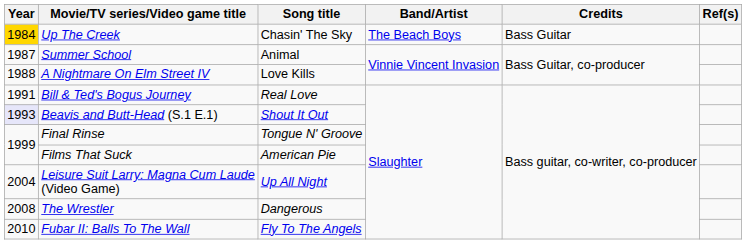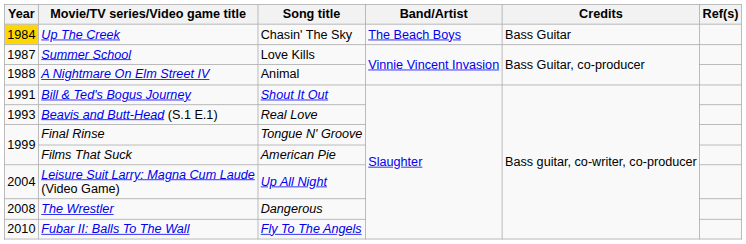Summer School | Song title: Animal -> Love Kills
A Nightmare On Elm Street IV | Song title: Love Kills -> Animal
Bill & Ted's Bogus Journey | Song title: Real Love -> Shout It Out
Beavis and Butt-Head (S.1 E.1) | Year: lavender background -> no background
Beavis and Butt-Head (S.1 E.1) | Song title: Shout It Out -> Real Love
